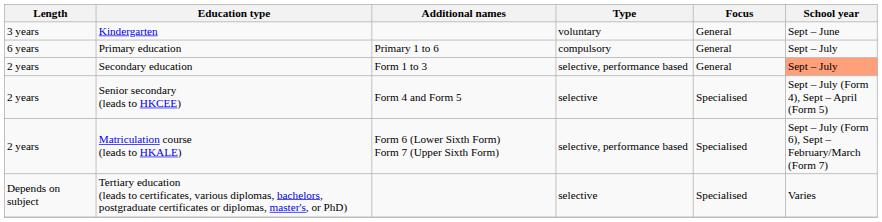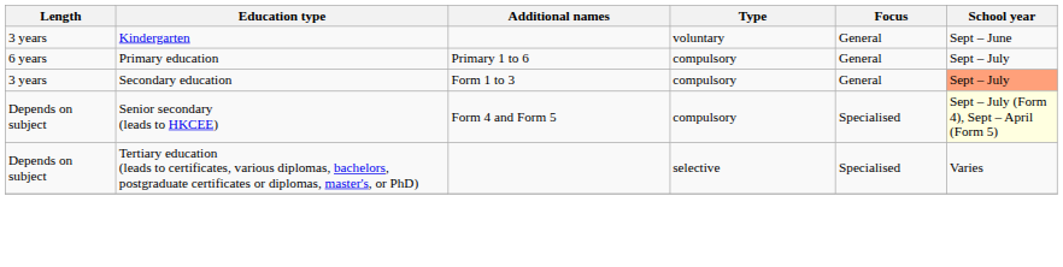Secondary education | Length: 2 years -> 3 years
Secondary education | Type: selective, performance based -> compulsory
Senior secondary (leads to HKCEE) | Length: 2 years -> Depends on subject
Senior secondary (leads to HKCEE) | Type: selective -> compulsory
Senior secondary (leads to HKCEE) | School year: no background -> lightyellow background
- row: 2 years | Matriculation course (leads to HKALE) | Form 6 (Lower Sixth Form) Form 7 (Upper Sixth Form) | selective, performance based | Specialised | Sept – July (Form 6), Sept – February/March (Form 7)
